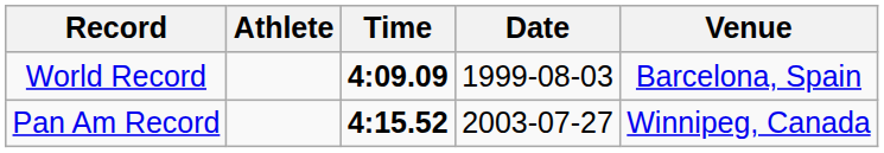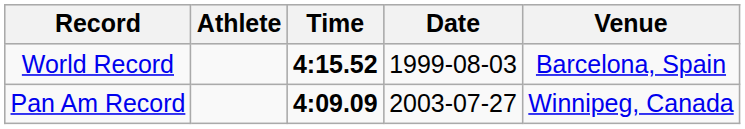World Record | Time: 4:09.09 -> 4:15.52
Pan Am Record | Time: 4:15.52 -> 4:09.09
